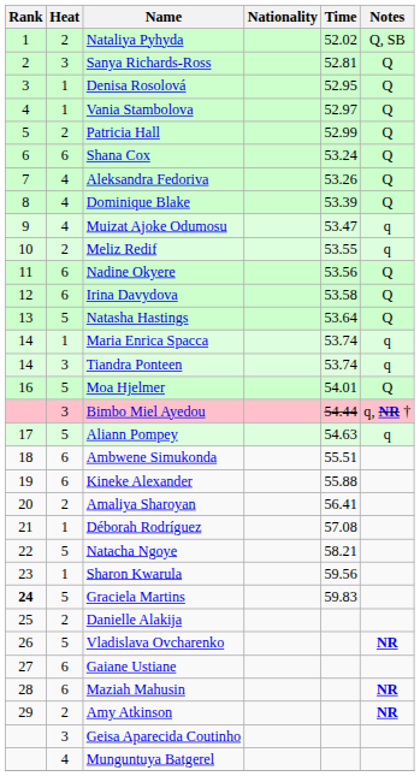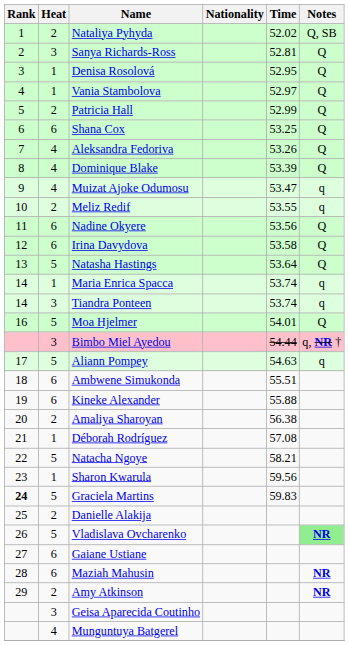Shana Cox | Time: 53.24 -> 53.25
Amaliya Sharoyan | Time: 56.41 -> 56.38
Vladislava Ovcharenko | Notes: no background -> lightgreen background
